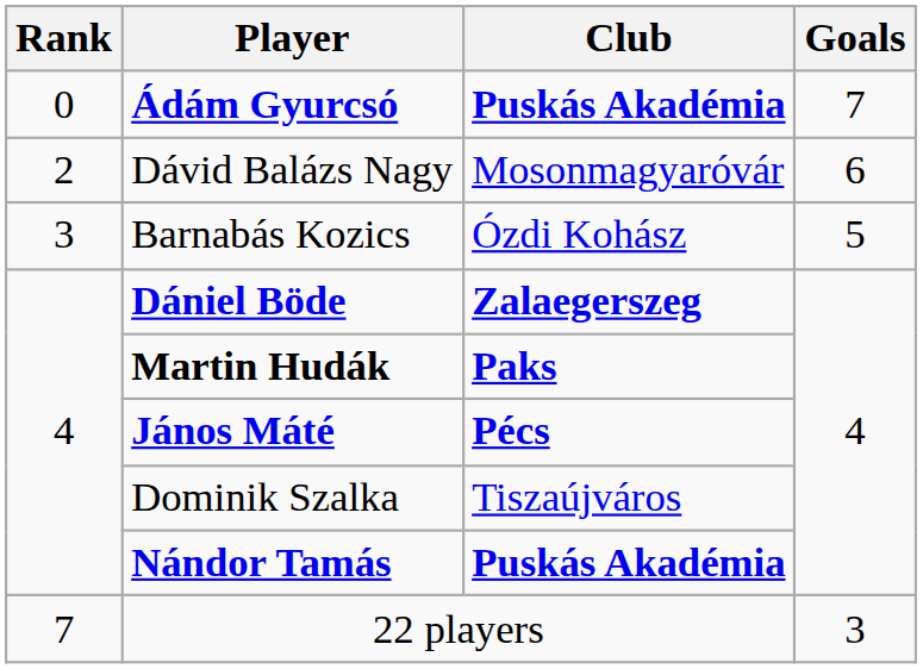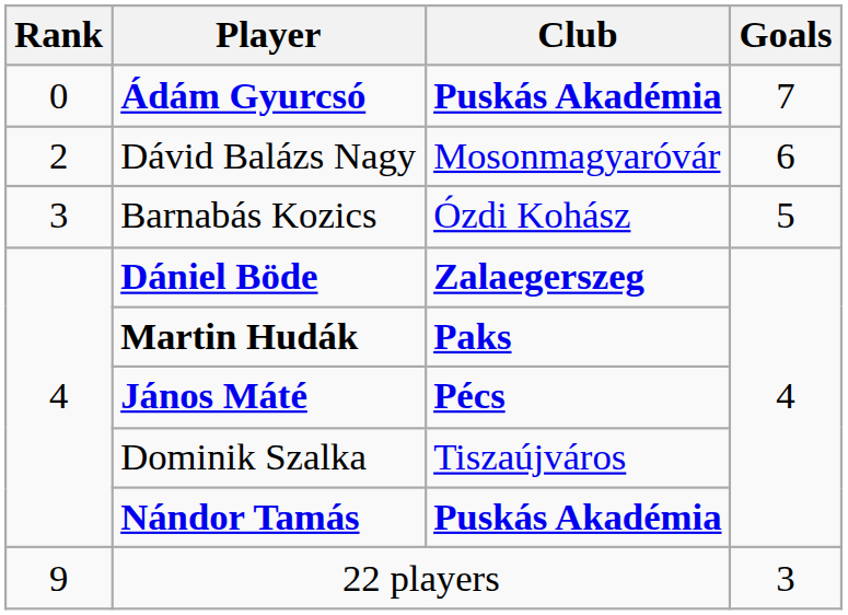22 players | Rank: 7 -> 9
